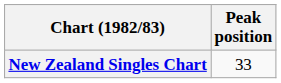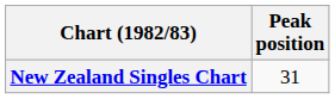New Zealand Singles Chart | Peak position: 33 -> 31
